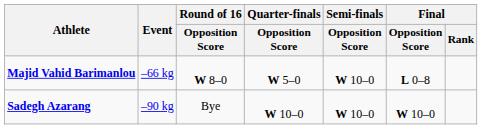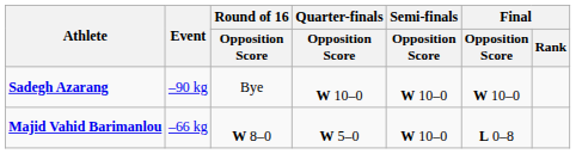rows swapped: Majid Vahid Barimanlou <-> Sadegh Azarang
